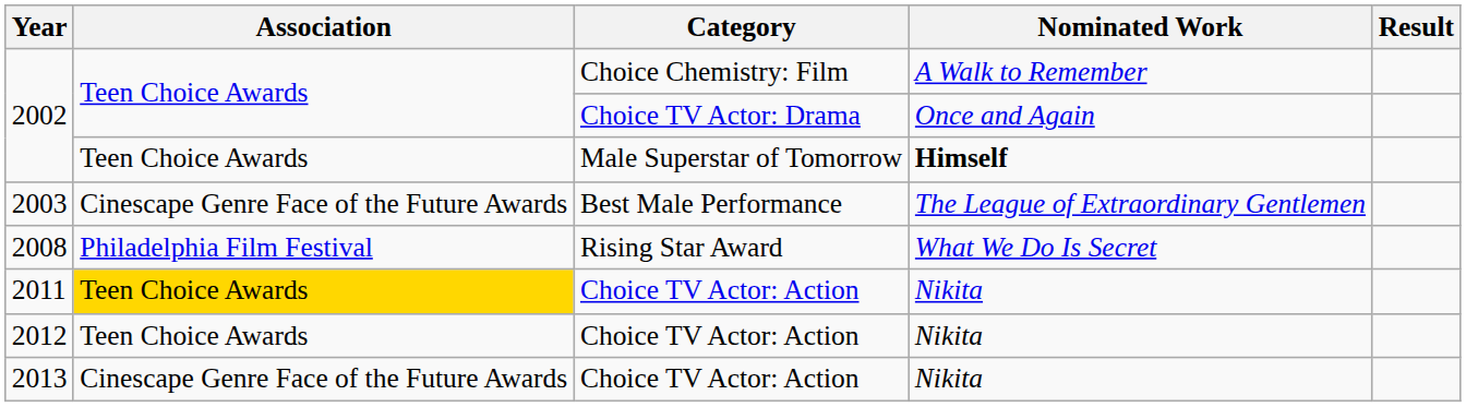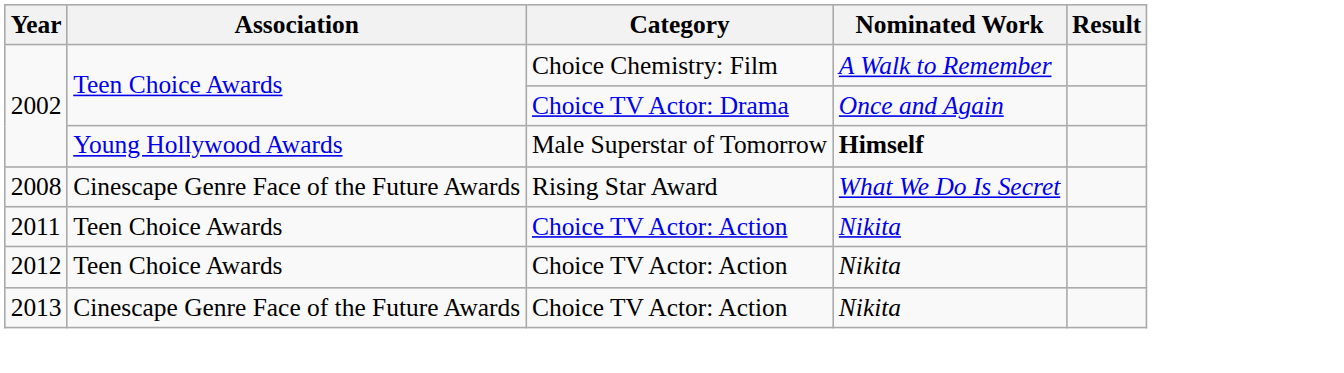2002 / Male Superstar of Tomorrow | Association: Teen Choice Awards -> Young Hollywood Awards
- row: 2003 | Cinescape Genre Face of the Future Awards | Best Male Performance | The League of Extraordinary Gentlemen
2008 | Association: Philadelphia Film Festival -> Cinescape Genre Face of the Future Awards
2011 | Association: gold background -> no background
